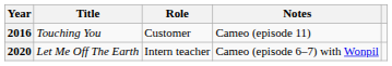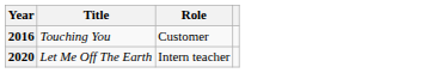- column: Notes | Cameo (episode 11) | Cameo (episode 6–7) with Wonpil
